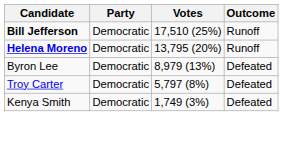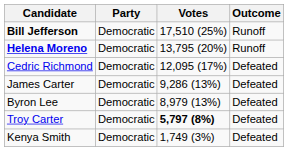+ row: Cedric Richmond | Democratic | 12,095 (17%) | Defeated
+ row: James Carter | Democratic | 9,286 (13%) | Defeated
Troy Carter | Votes: normal -> bold
